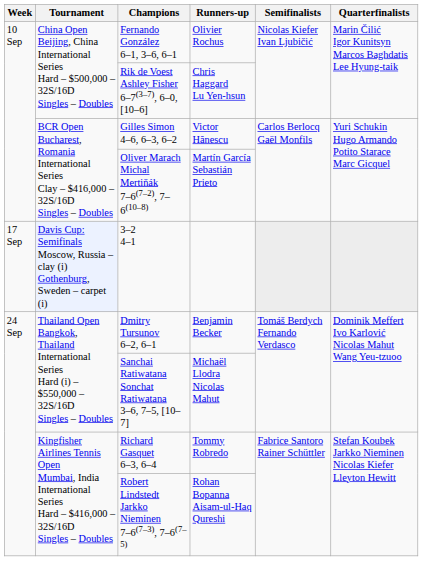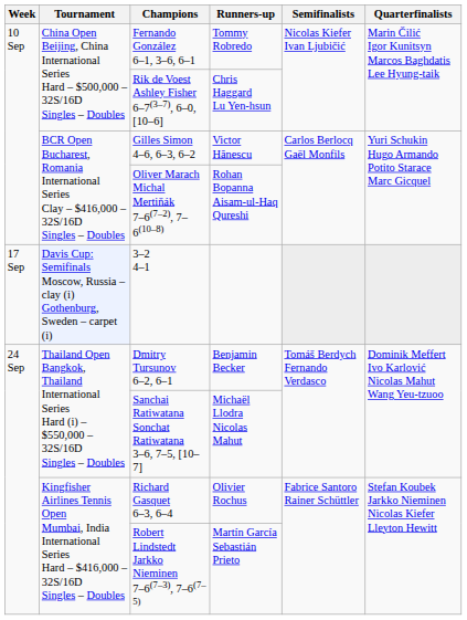Fernando González 6–1, 3–6, 6–1 | Runners-up: Olivier Rochus -> Tommy Robredo
Oliver Marach Michal Mertiňák 7–6(7–2), 7–6(10–8) | Runners-up: Martín García Sebastián Prieto -> Rohan Bopanna Aisam-ul-Haq Qureshi
Richard Gasquet 6–3, 6–4 | Runners-up: Tommy Robredo -> Olivier Rochus
Robert Lindstedt Jarkko Nieminen 7–6(7–3), 7–6(7–5) | Runners-up: Rohan Bopanna Aisam-ul-Haq Qureshi -> Martín García Sebastián Prieto
